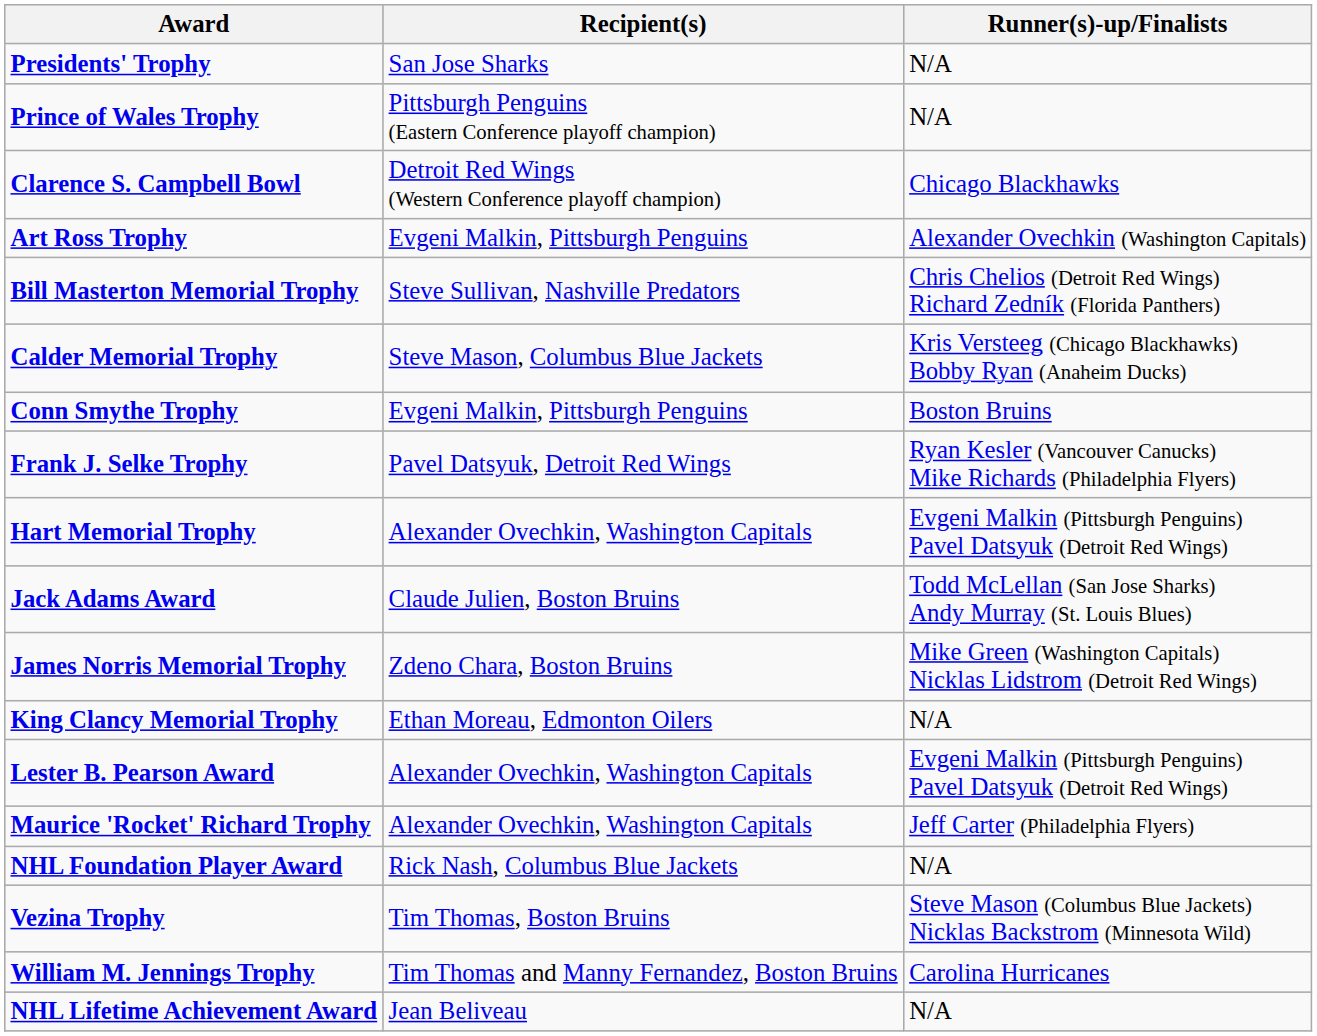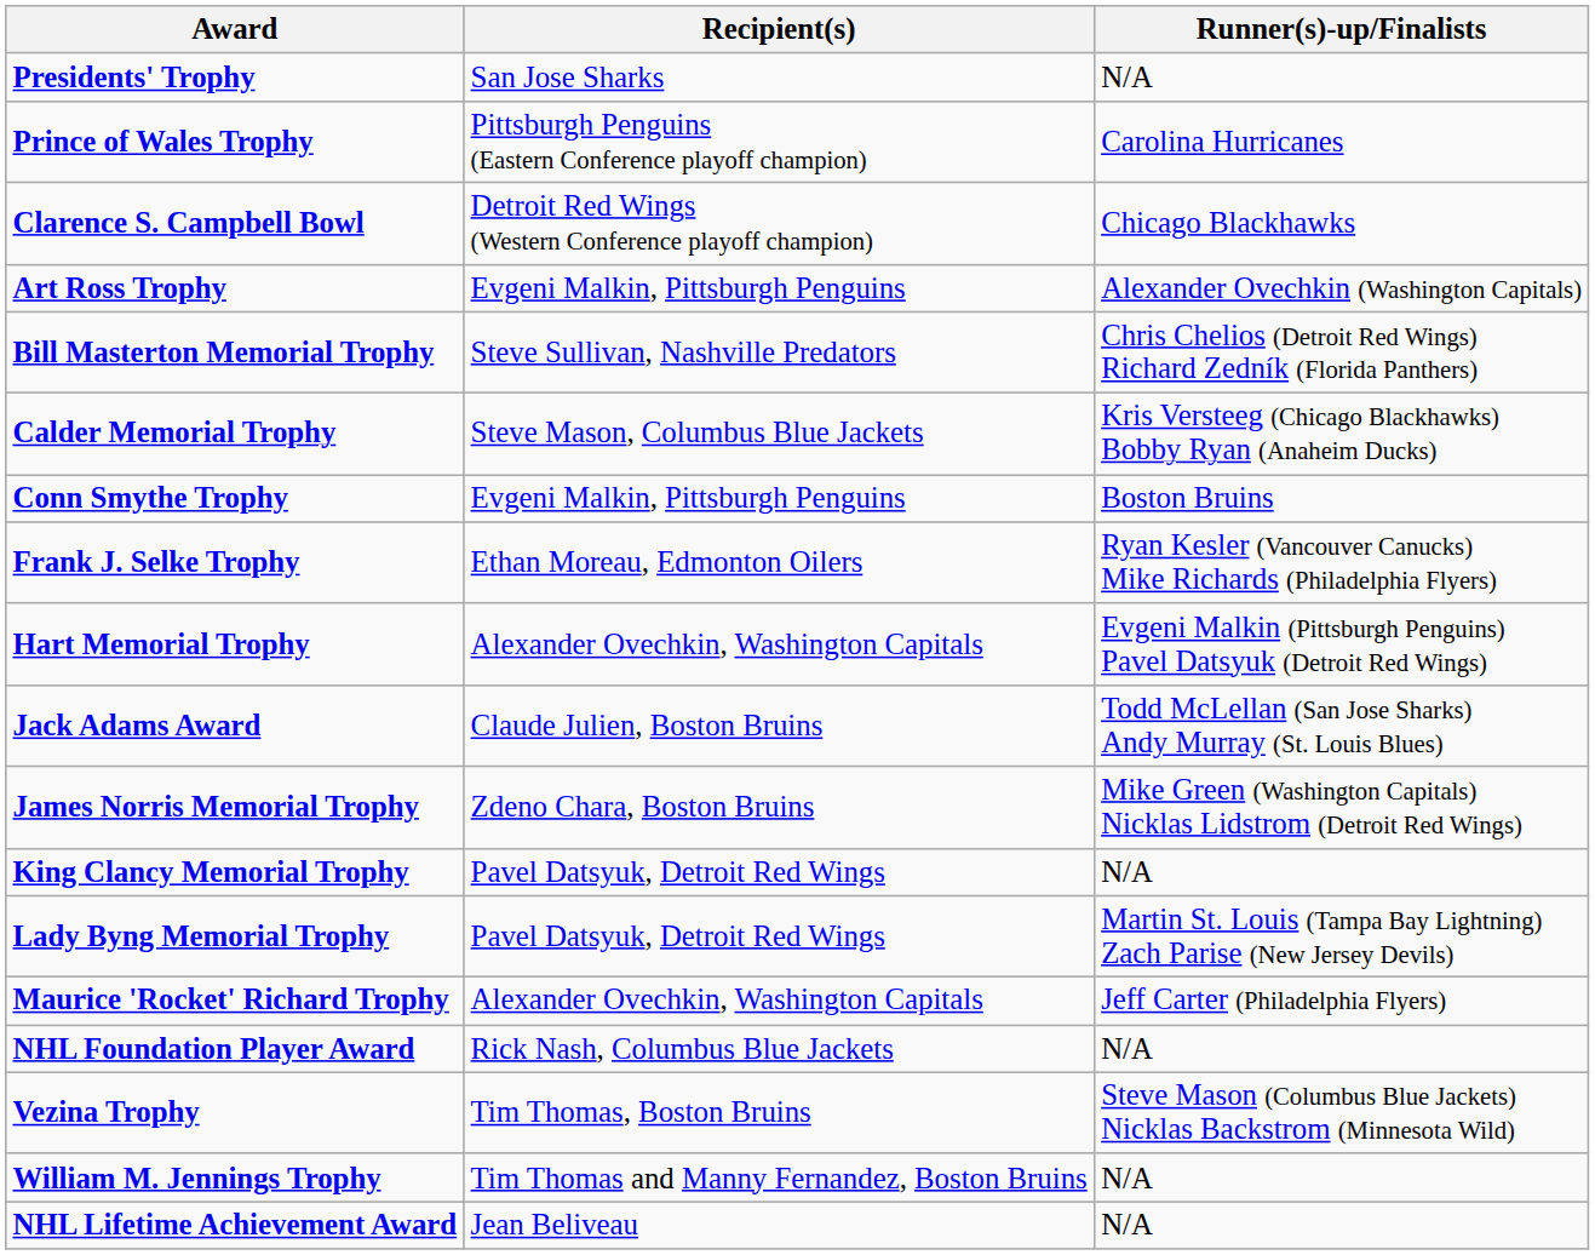Prince of Wales Trophy | Runner(s)-up/Finalists: N/A -> Carolina Hurricanes
Frank J. Selke Trophy | Recipient(s): Pavel Datsyuk, Detroit Red Wings -> Ethan Moreau, Edmonton Oilers
King Clancy Memorial Trophy | Recipient(s): Ethan Moreau, Edmonton Oilers -> Pavel Datsyuk, Detroit Red Wings
+ row: Lady Byng Memorial Trophy | Pavel Datsyuk, Detroit Red Wings | Martin St. Louis (Tampa Bay Lightning) Zach Parise (New Jersey Devils)
- row: Lester B. Pearson Award | Alexander Ovechkin, Washington Capitals | Evgeni Malkin (Pittsburgh Penguins) Pavel Datsyuk (Detroit Red Wings)
William M. Jennings Trophy | Runner(s)-up/Finalists: Carolina Hurricanes -> N/A
